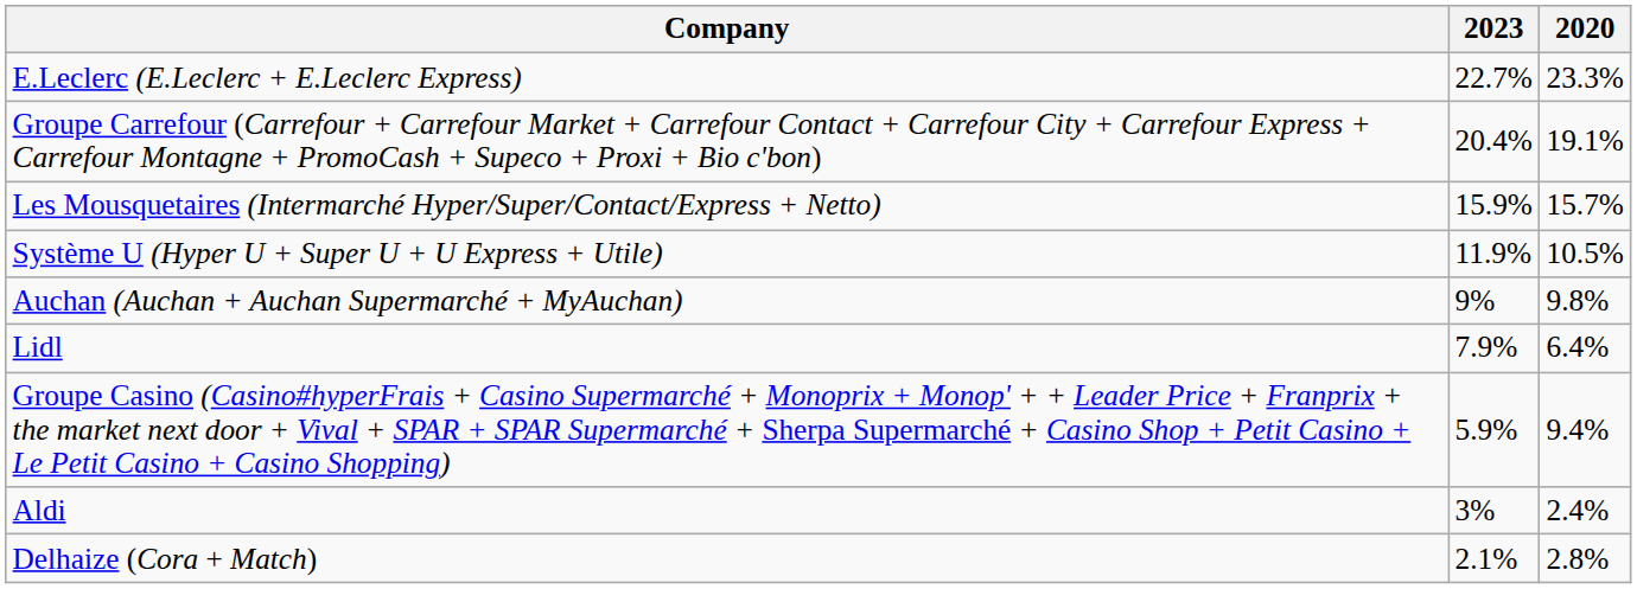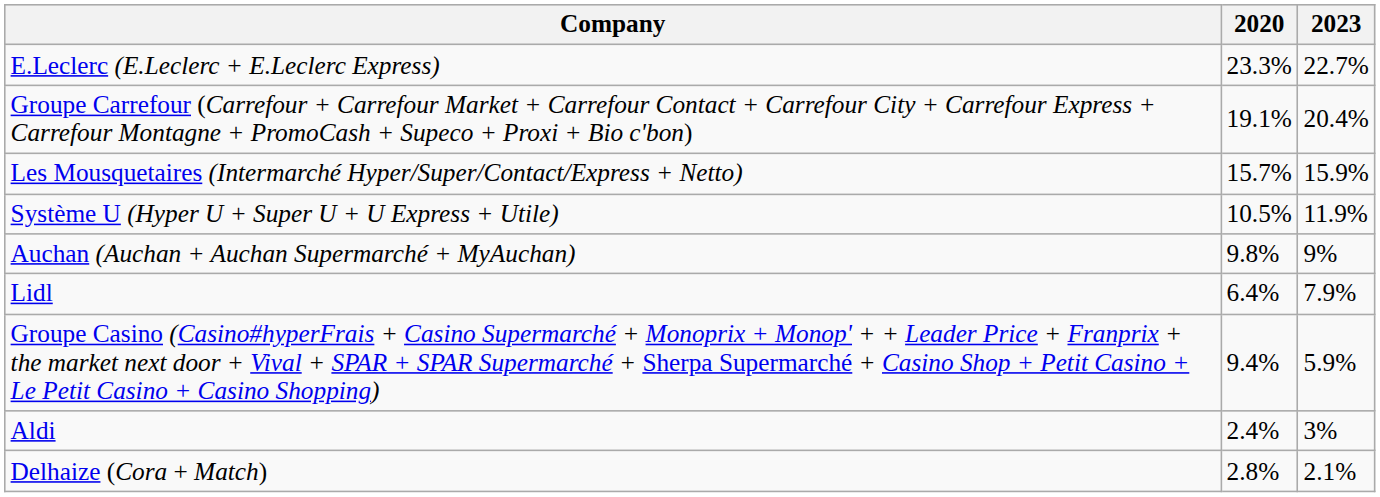columns swapped: 2020 <-> 2023
